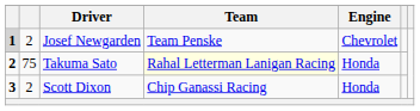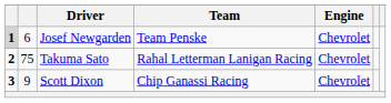Josef Newgarden | column 2: 2 -> 6
Takuma Sato | Team: lightyellow background -> no background
Takuma Sato | Engine: Honda -> Chevrolet
Scott Dixon | column 2: 2 -> 9
Scott Dixon | Engine: Honda -> Chevrolet
